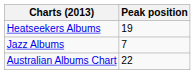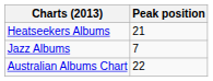Heatseekers Albums | Peak position: 19 -> 21
